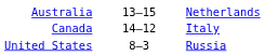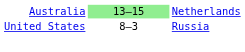Australia | column 2: no background -> lightgreen background
- row: Canada | 14–12 | Italy
